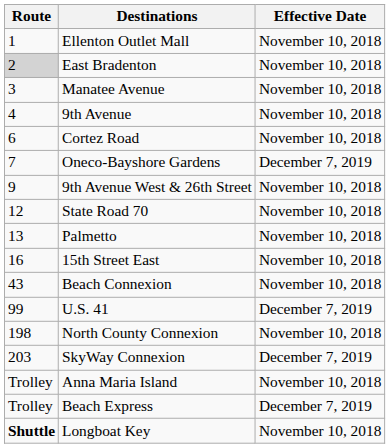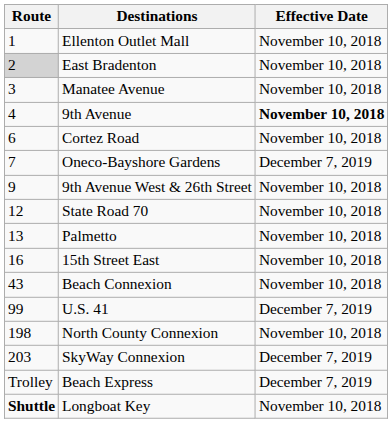9th Avenue | Effective Date: normal -> bold
- row: Trolley | Anna Maria Island | November 10, 2018
